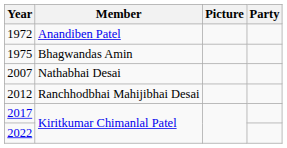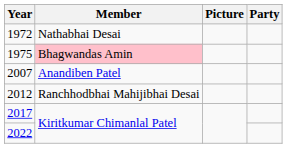1972 | Member: Anandiben Patel -> Nathabhai Desai
1975 | Member: no background -> pink background
2007 | Member: Nathabhai Desai -> Anandiben Patel
